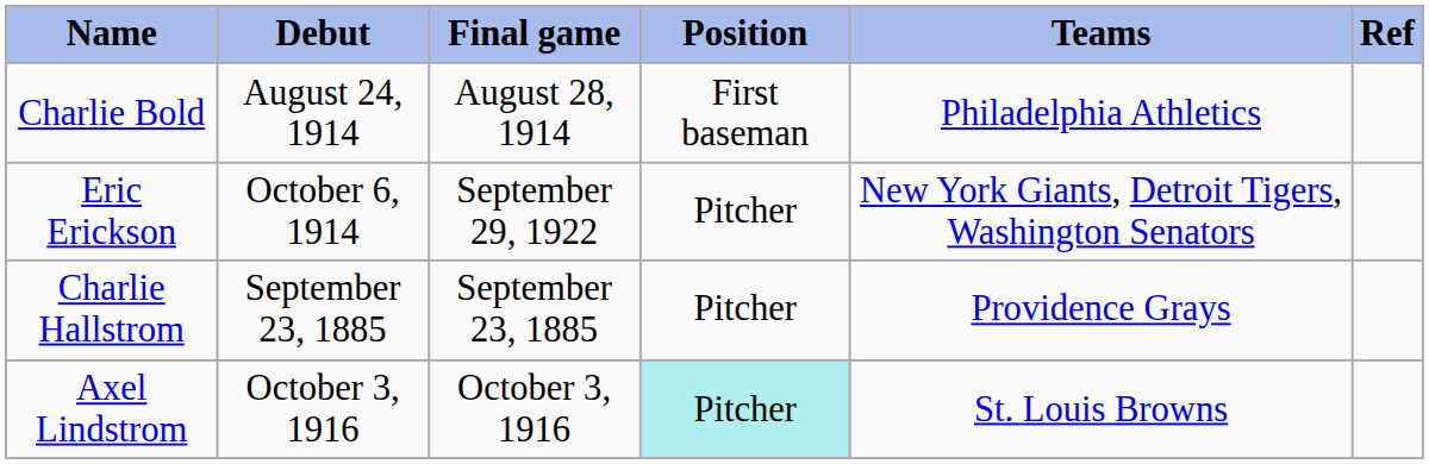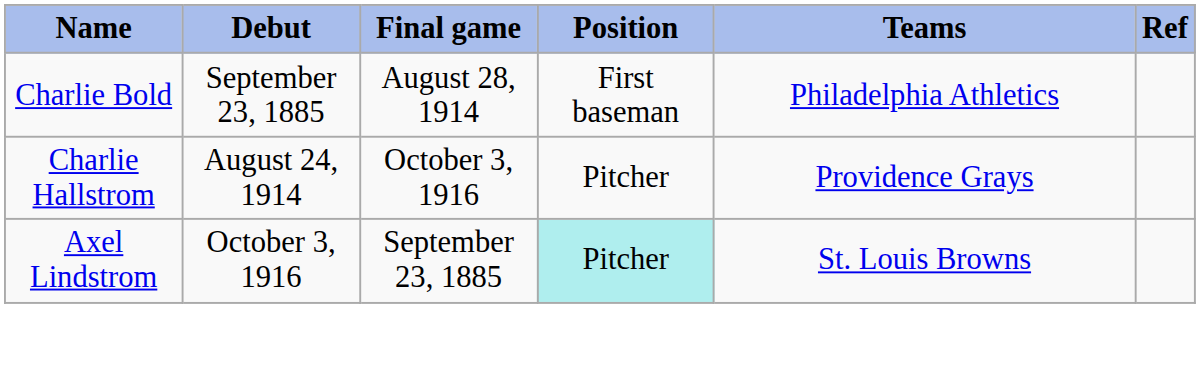Charlie Bold | Debut: August 24, 1914 -> September 23, 1885
- row: Eric Erickson | October 6, 1914 | September 29, 1922 | Pitcher | New York Giants, Detroit Tigers, Washington Senators
Charlie Hallstrom | Debut: September 23, 1885 -> August 24, 1914
Charlie Hallstrom | Final game: September 23, 1885 -> October 3, 1916
Axel Lindstrom | Final game: October 3, 1916 -> September 23, 1885
